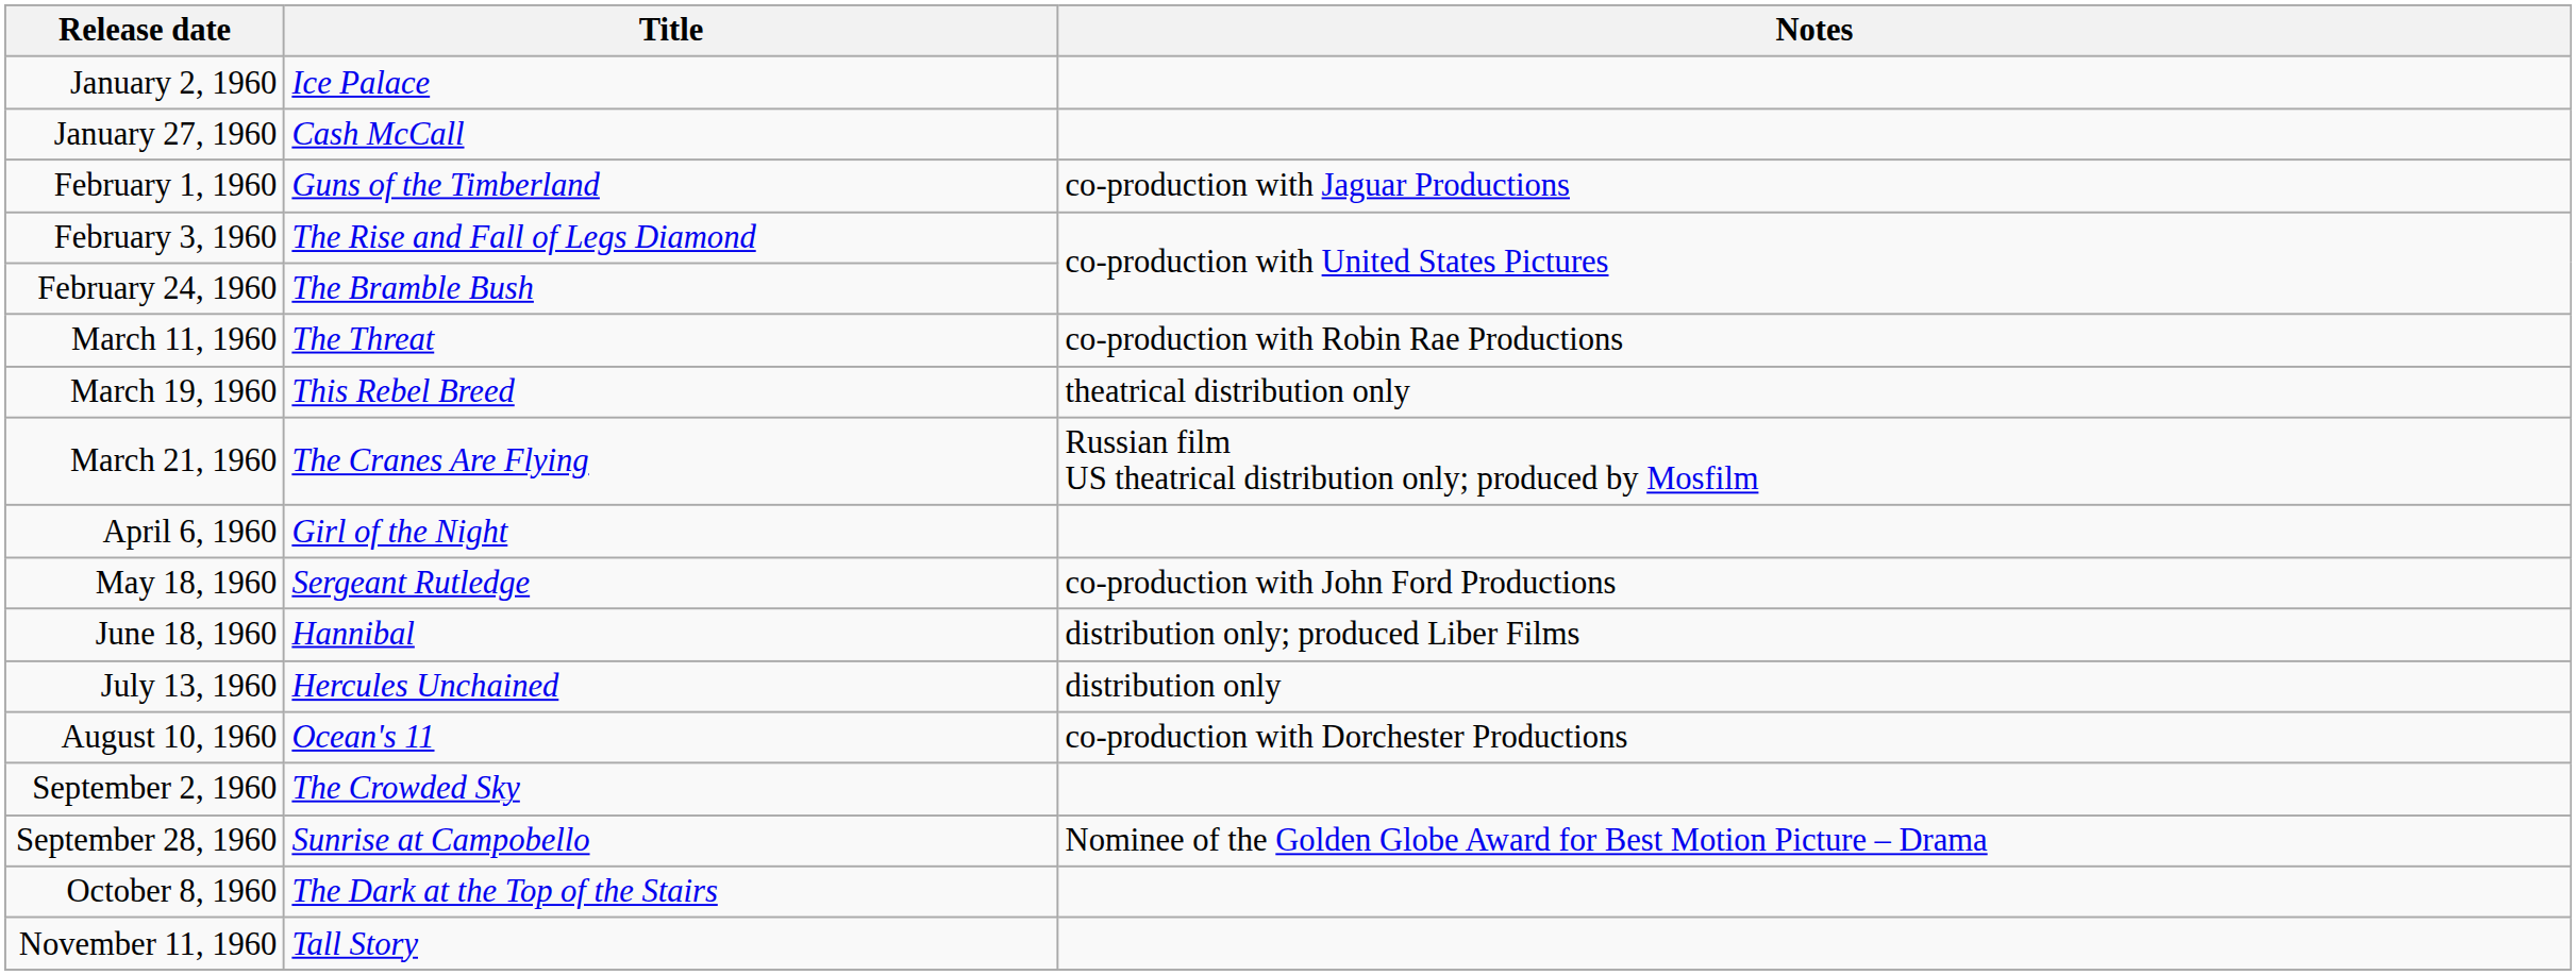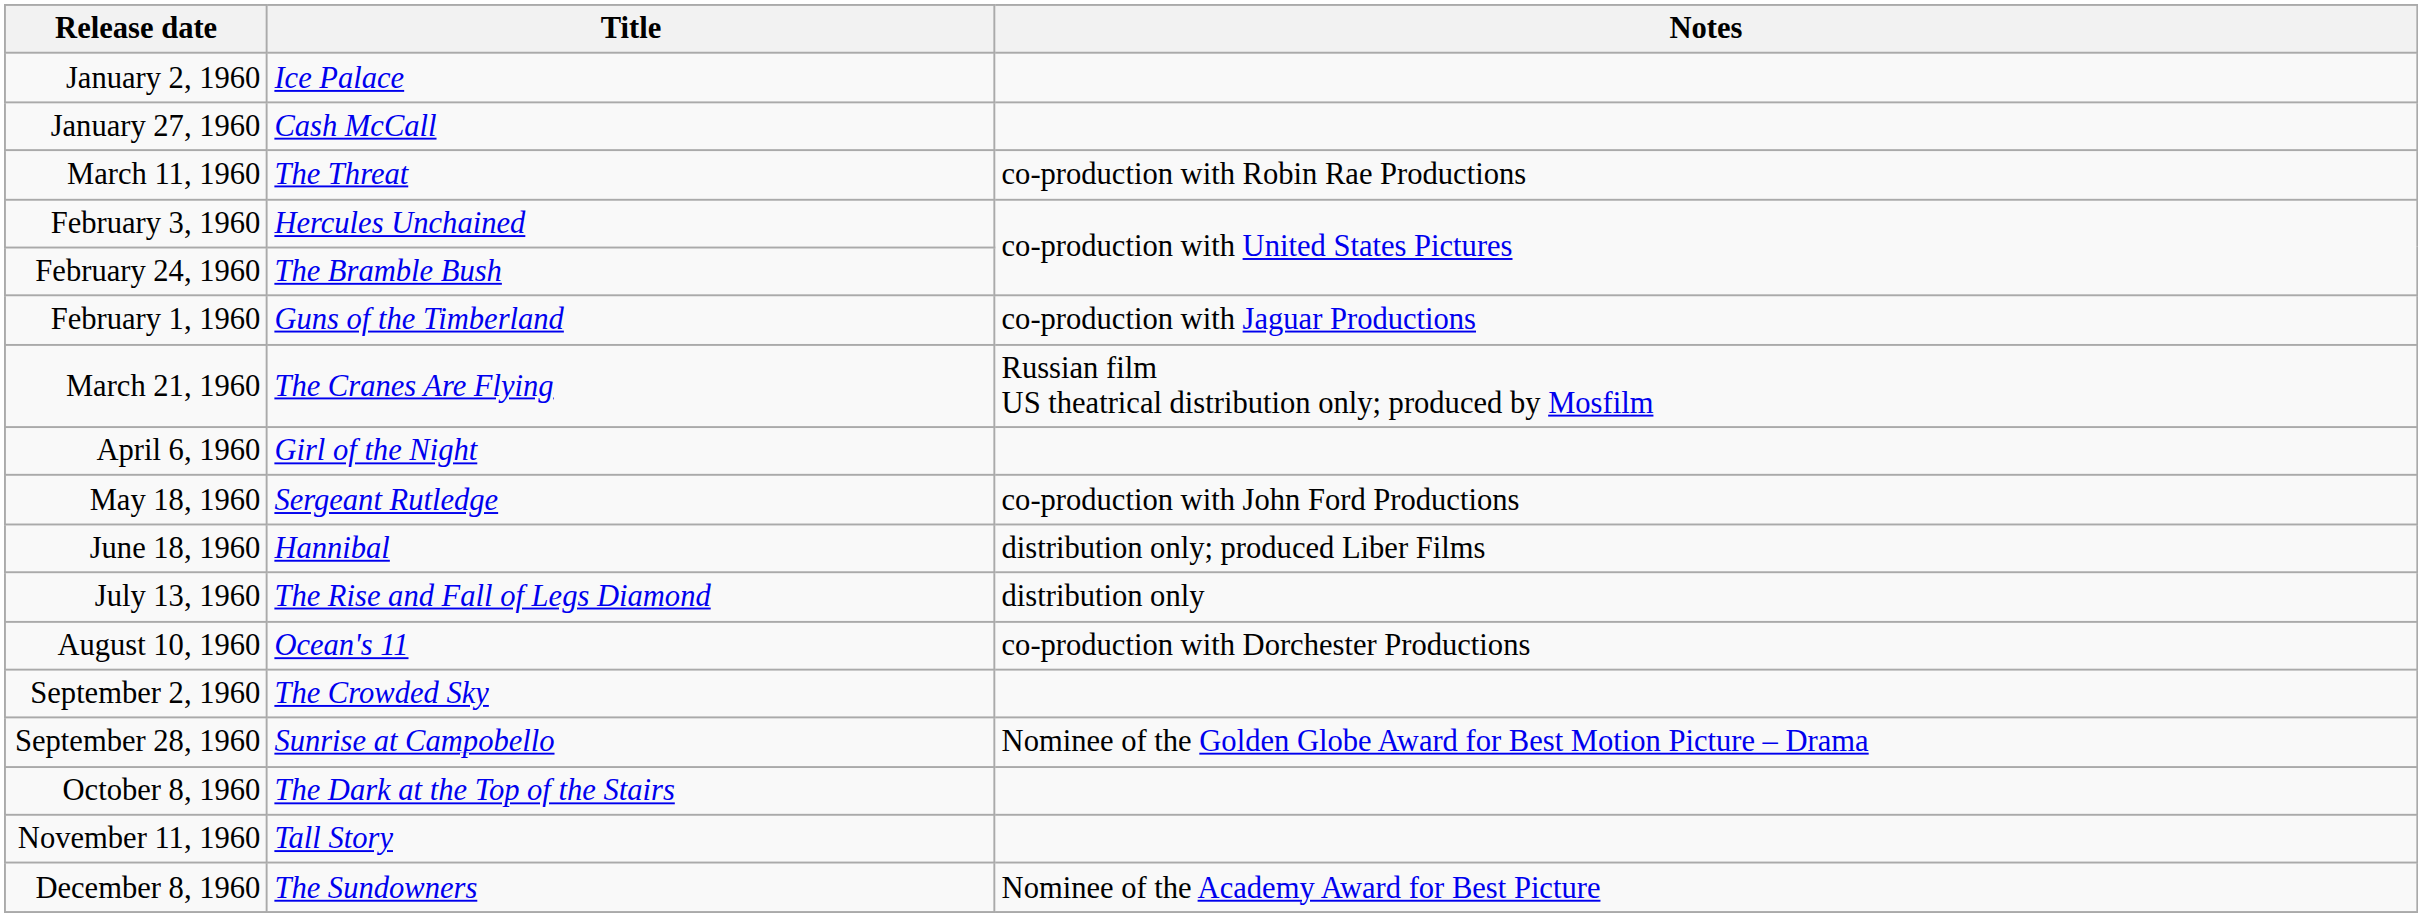rows swapped: February 1, 1960 <-> March 11, 1960
February 3, 1960 | Title: The Rise and Fall of Legs Diamond -> Hercules Unchained
- row: March 19, 1960 | This Rebel Breed | theatrical distribution only
July 13, 1960 | Title: Hercules Unchained -> The Rise and Fall of Legs Diamond
+ row: December 8, 1960 | The Sundowners | Nominee of the Academy Award for Best Picture
